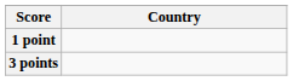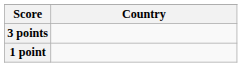rows swapped: 3 points <-> 1 point
